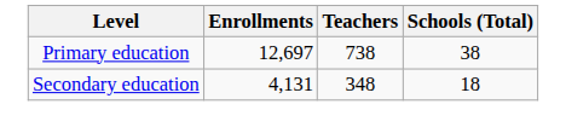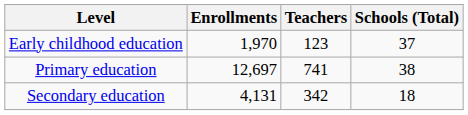+ row: Early childhood education | 1,970 | 123 | 37
Primary education | Teachers: 738 -> 741
Secondary education | Teachers: 348 -> 342
